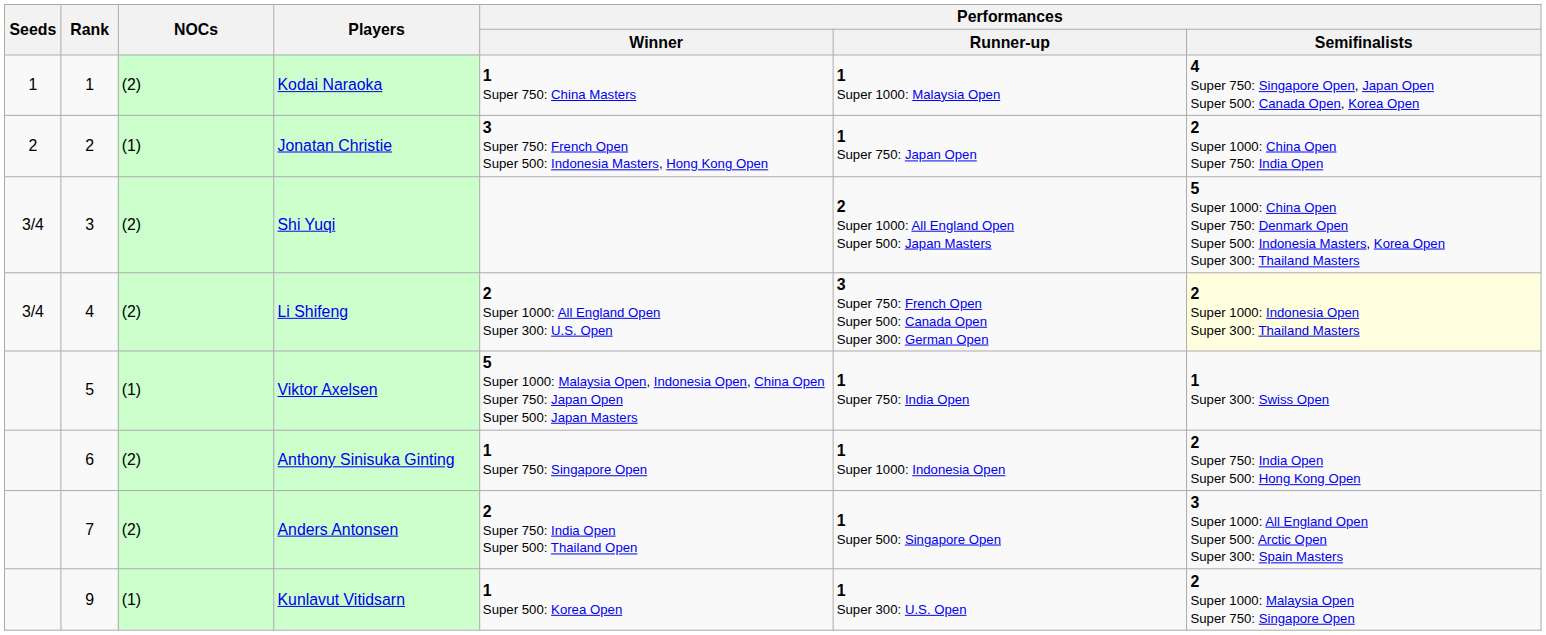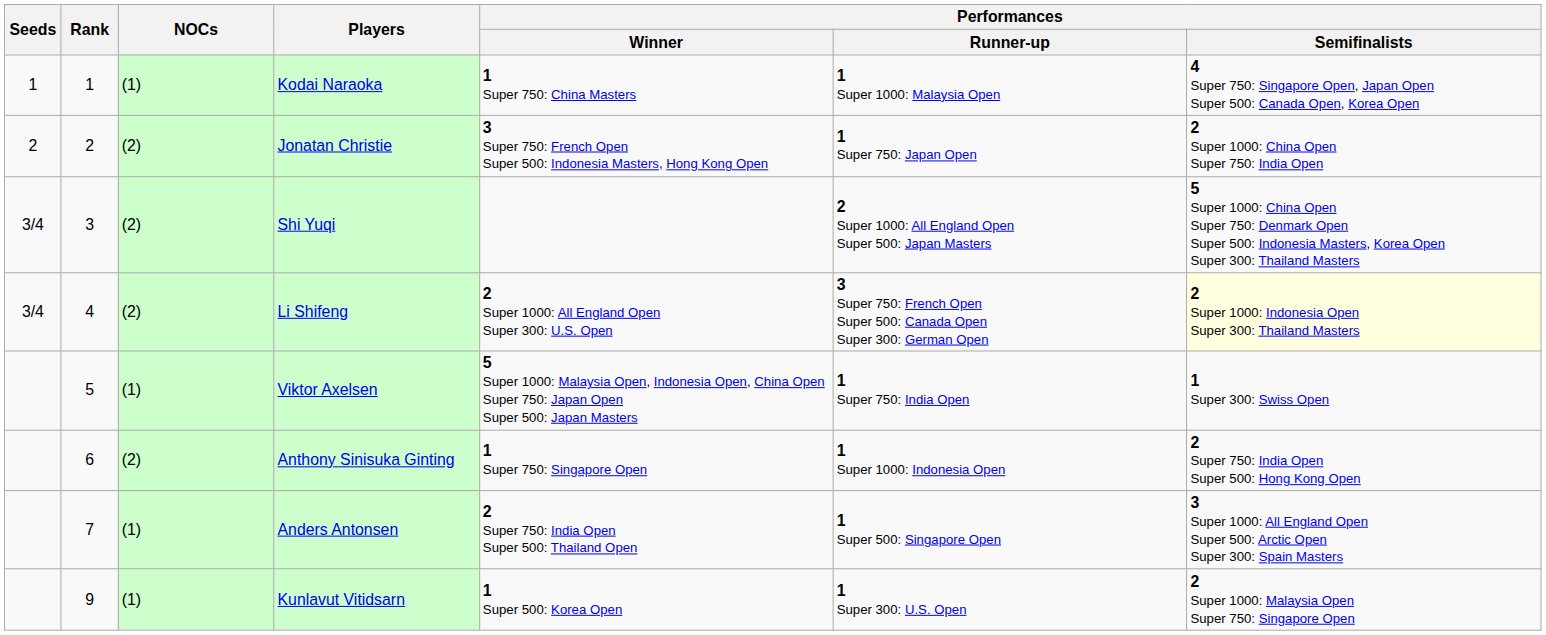Kodai Naraoka | NOCs: (2) -> (1)
Jonatan Christie | NOCs: (1) -> (2)
Anders Antonsen | NOCs: (2) -> (1)
